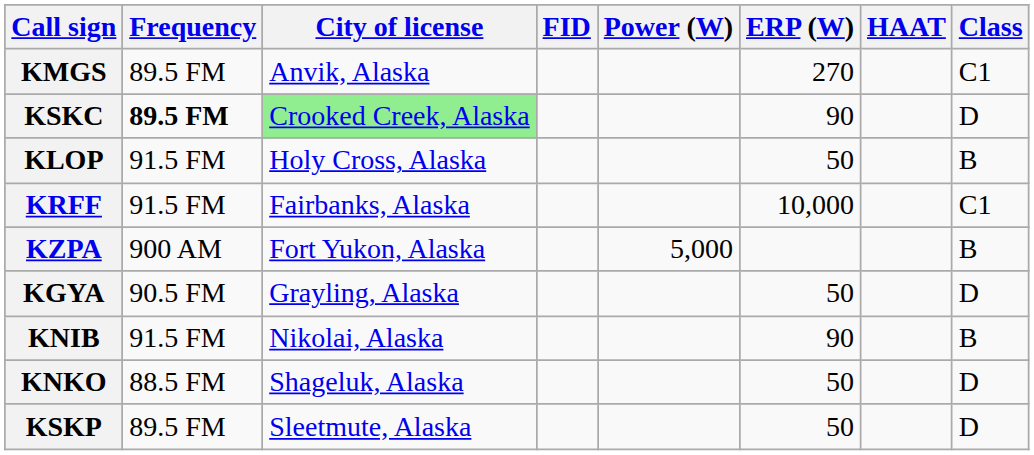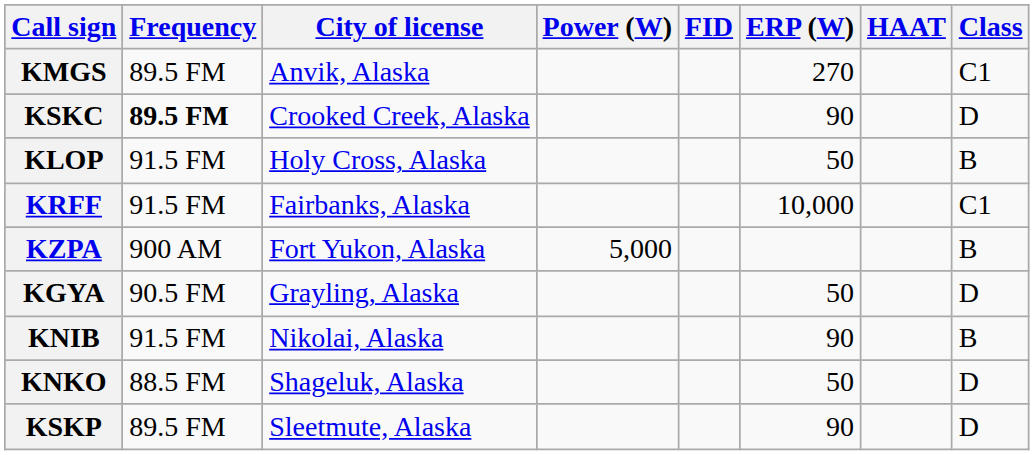columns swapped: FID <-> Power (W)
KSKC | City of license: lightgreen background -> no background
KSKP | ERP (W): 50 -> 90
